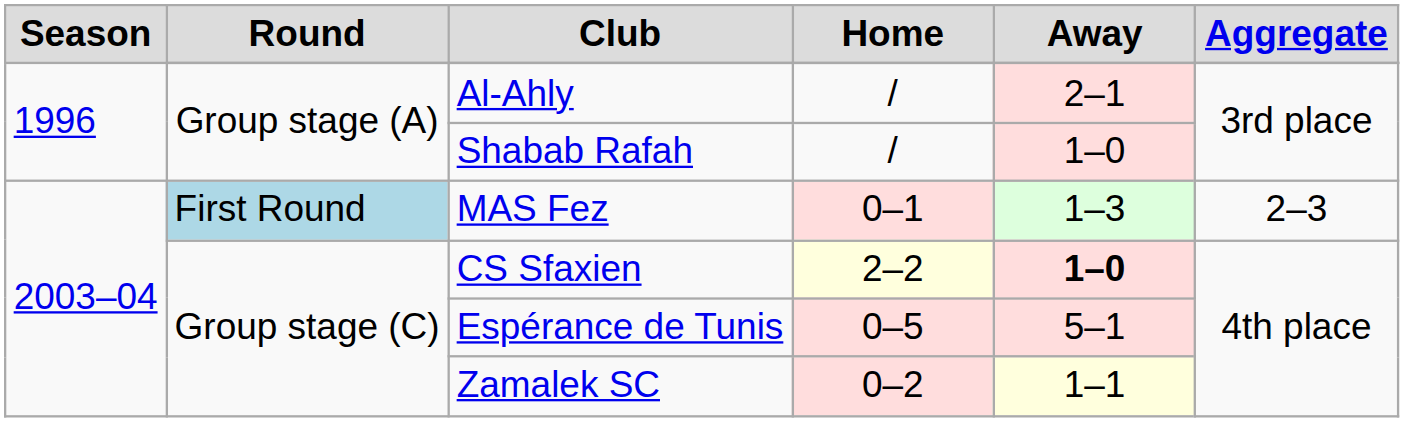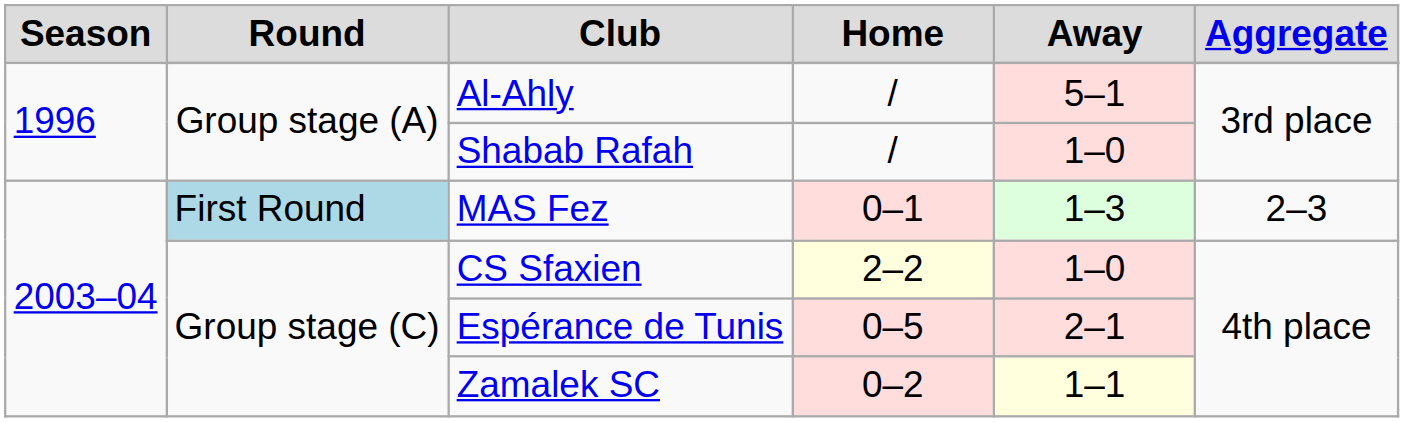Al-Ahly | Away: 2–1 -> 5–1
CS Sfaxien | Away: bold -> normal
Espérance de Tunis | Away: 5–1 -> 2–1
